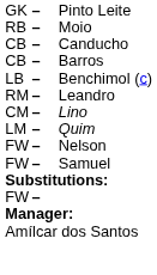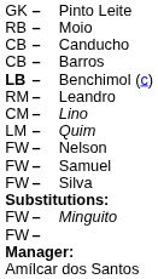Benchimol (c) | column 1: normal -> bold
+ row: FW | – | Silva
+ row: FW | – | Minguito
